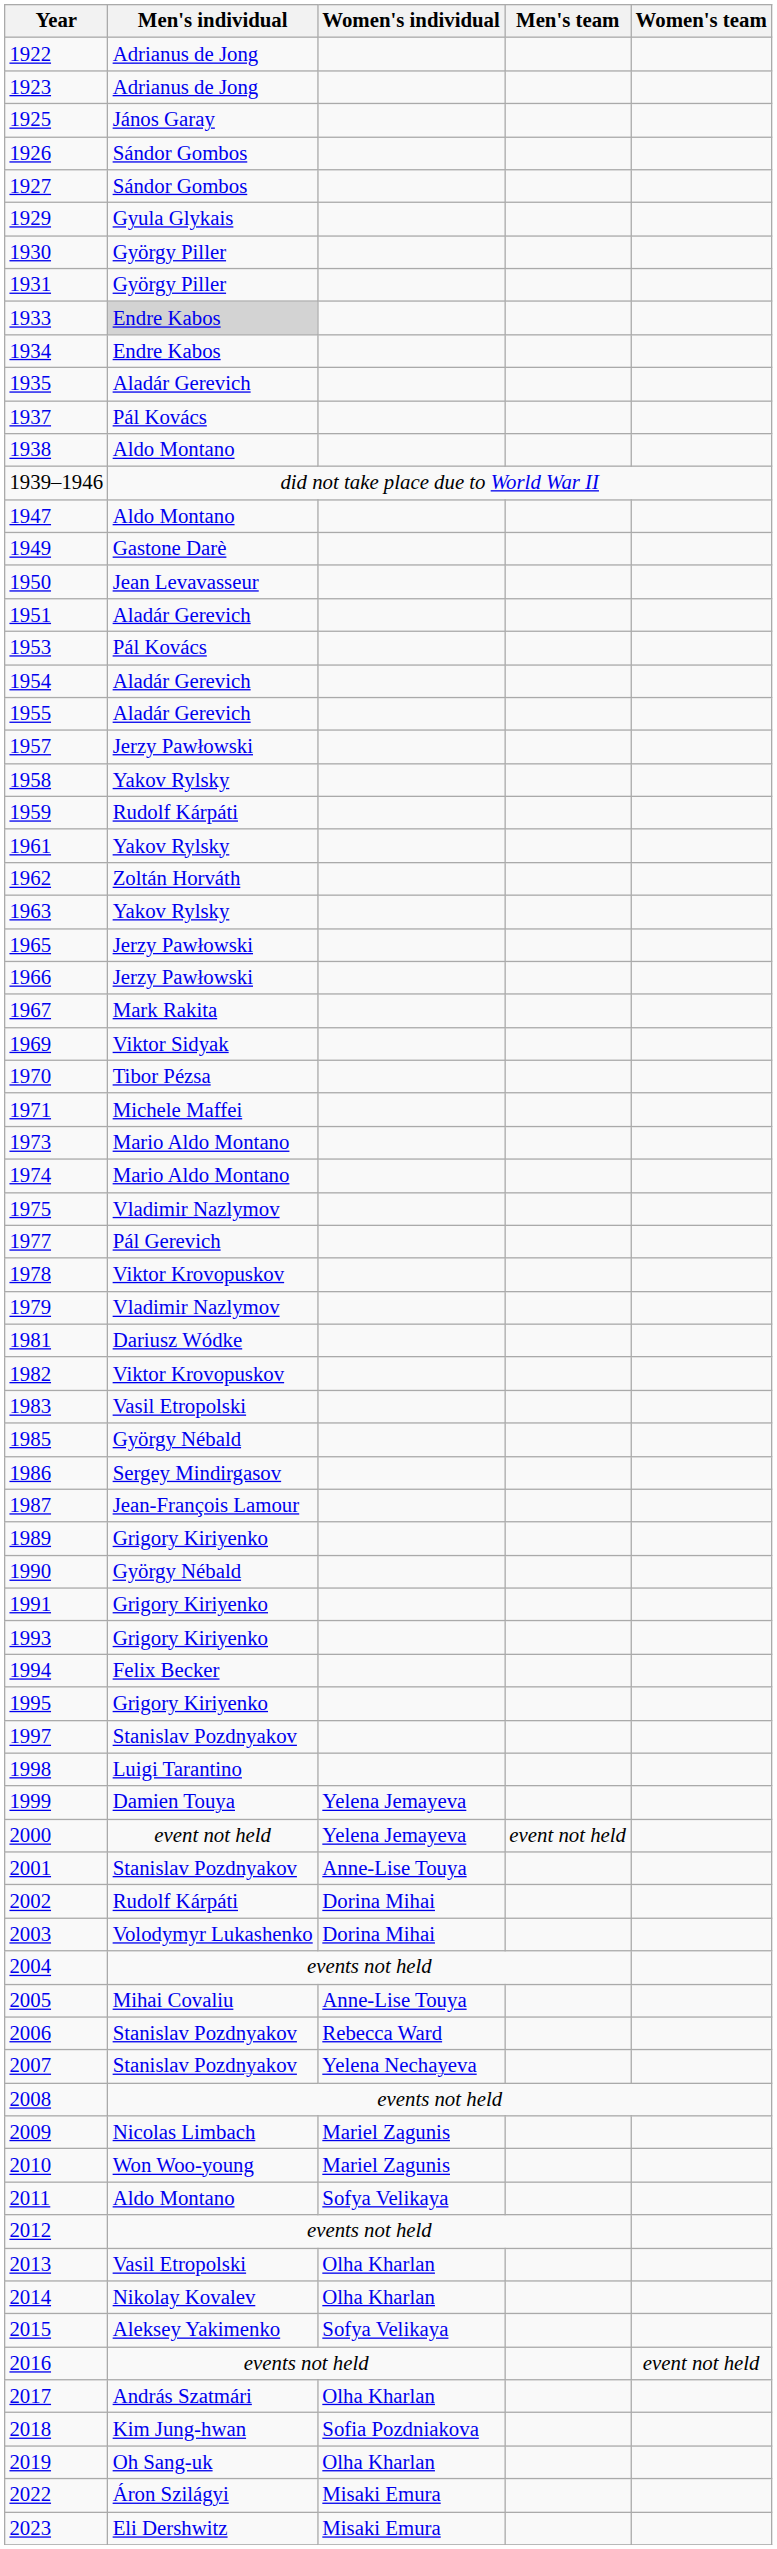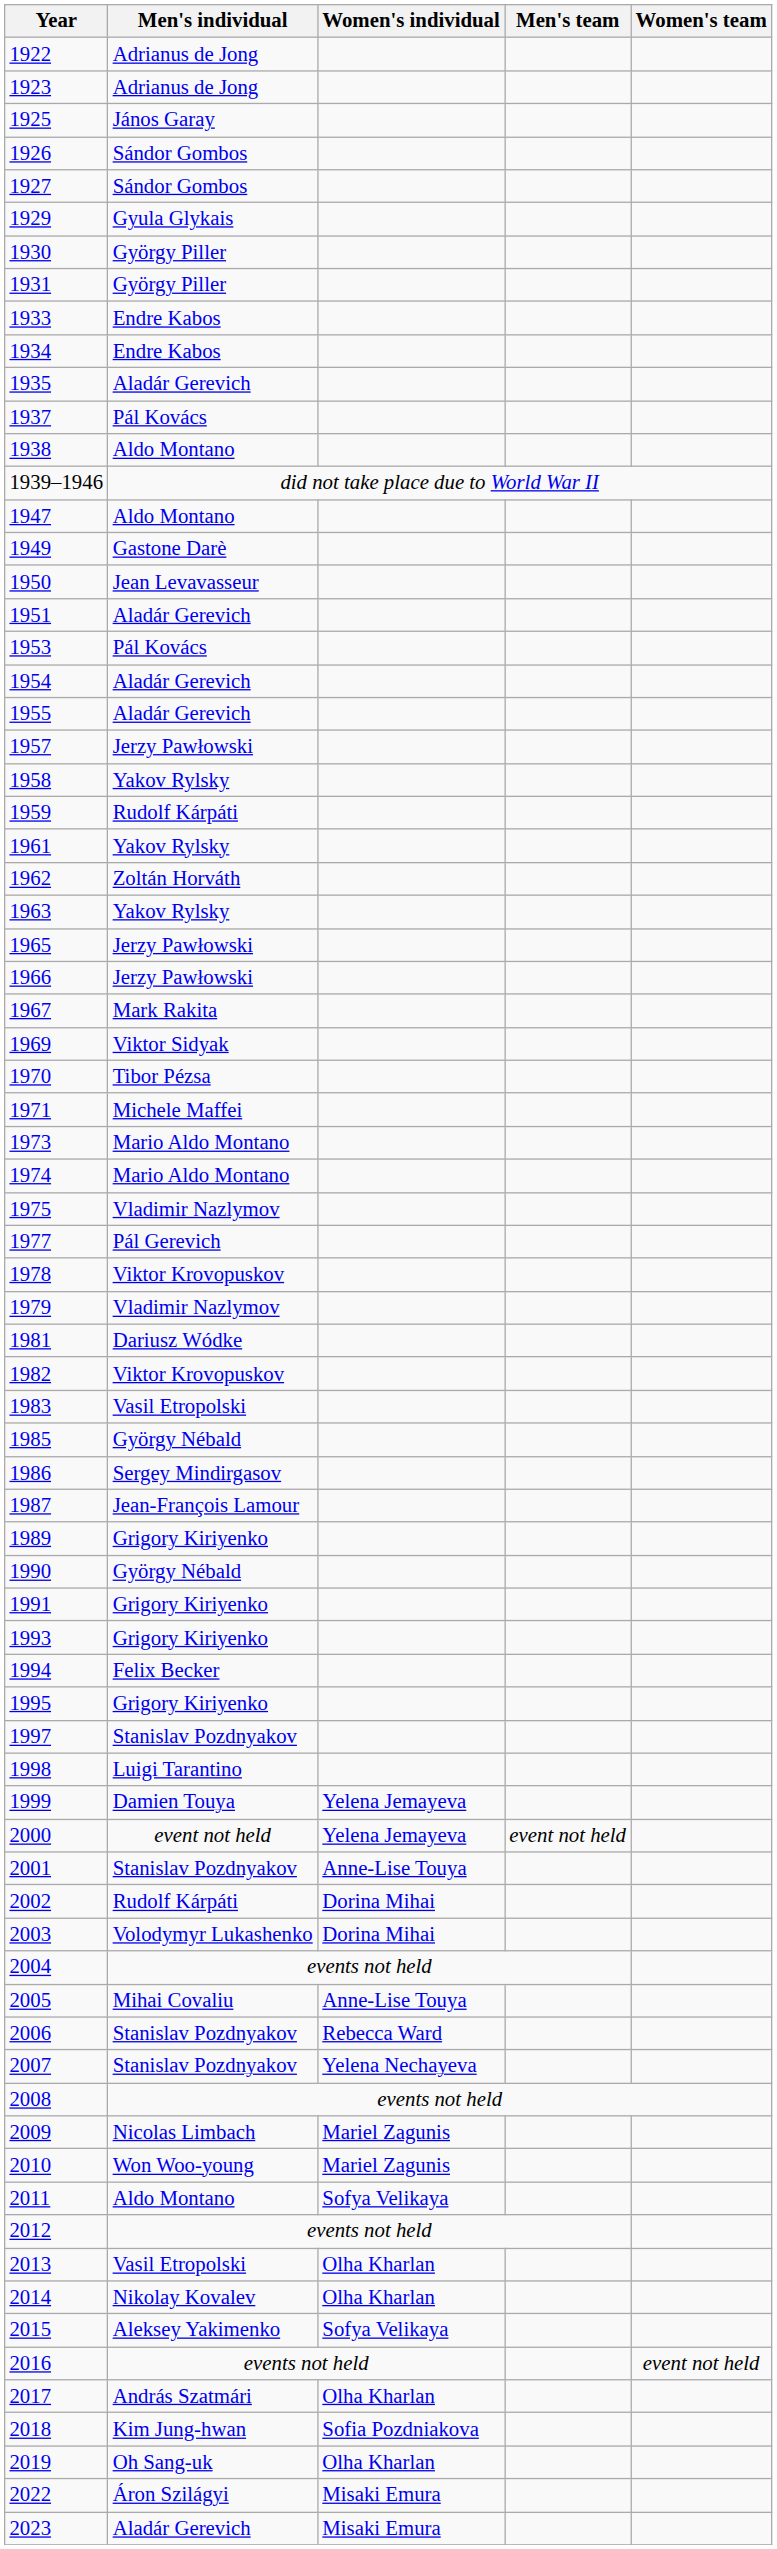1933 | Men's individual: lightgrey background -> no background
2023 | Men's individual: Eli Dershwitz -> Aladár Gerevich
